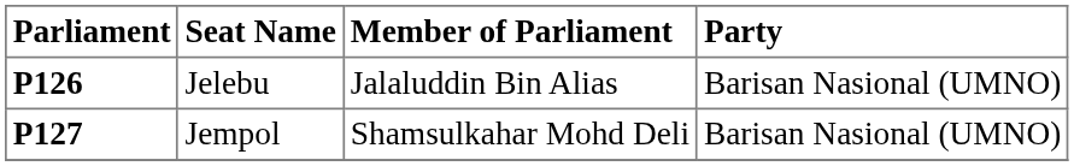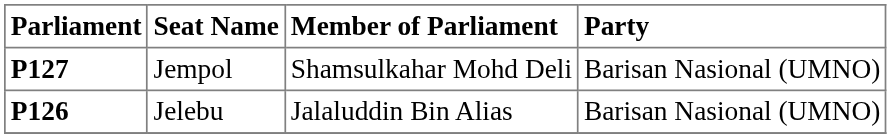rows swapped: P126 <-> P127
